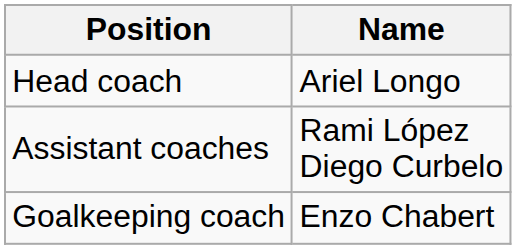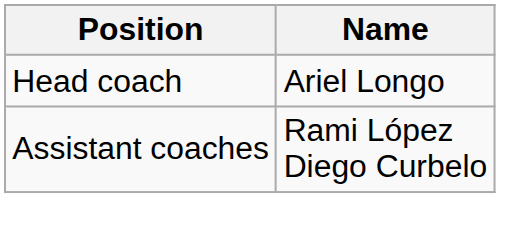- row: Goalkeeping coach | Enzo Chabert
